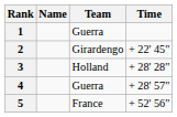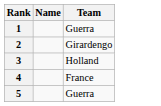- column: Time | + 22' 45" | + 28' 28" | + 28' 57" | + 52' 56"
4 | Team: Guerra -> France
5 | Team: France -> Guerra
